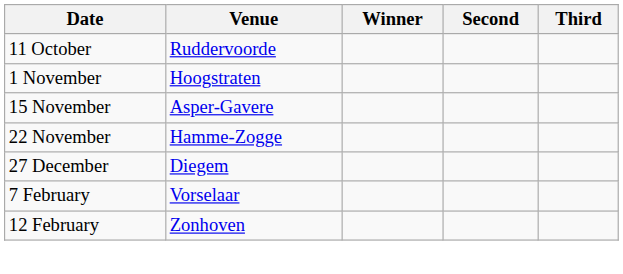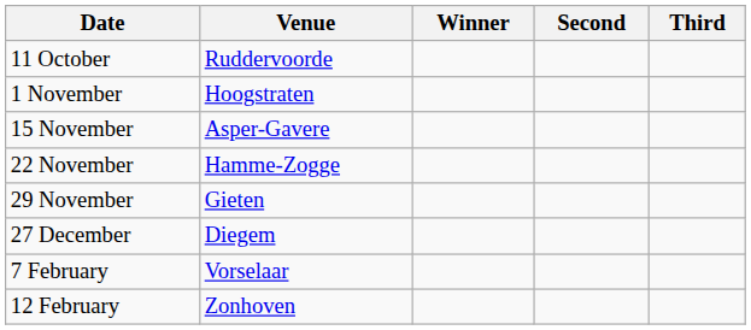+ row: 29 November | Gieten
